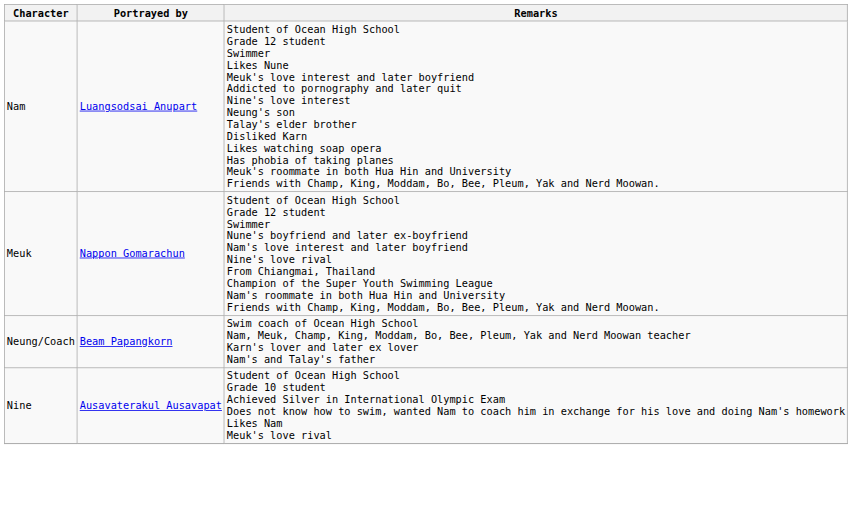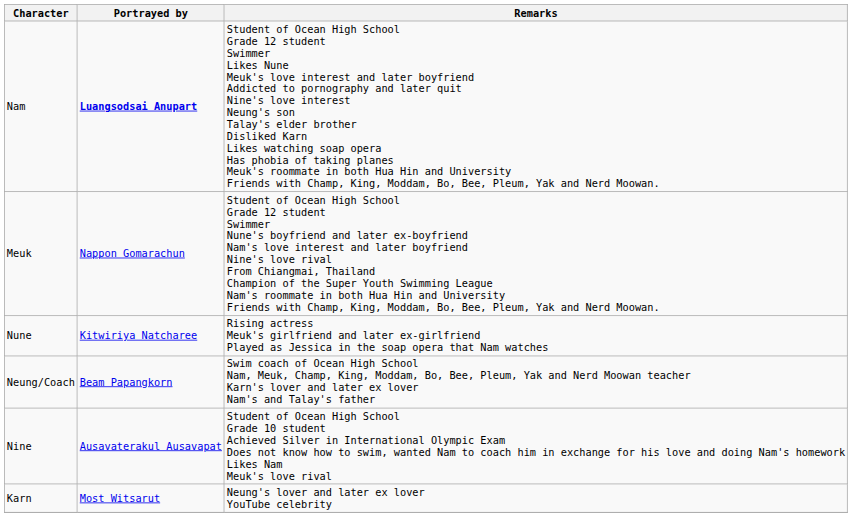Nam | Portrayed by: normal -> bold
+ row: Nune | Kitwiriya Natcharee | Rising actress Meuk's girlfriend and later ex-girlfriend Played as Jessica in the soap opera that Nam watches
+ row: Karn | Most Witsarut | Neung's lover and later ex lover YouTube celebrity
